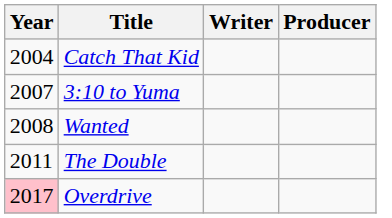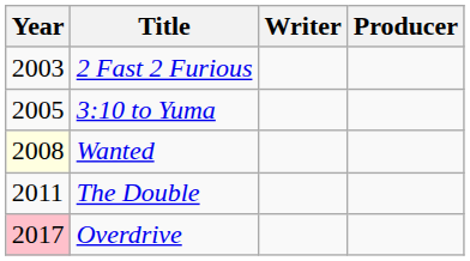+ row: 2003 | 2 Fast 2 Furious
- row: 2004 | Catch That Kid
3:10 to Yuma | Year: 2007 -> 2005
Wanted | Year: no background -> lightyellow background
